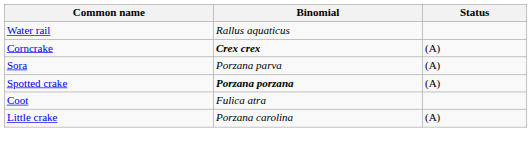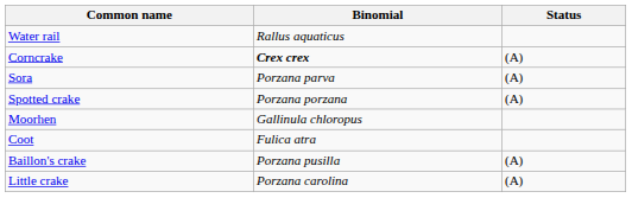Spotted crake | Binomial: bold -> normal
+ row: Moorhen | Gallinula chloropus
+ row: Baillon's crake | Porzana pusilla | (A)
